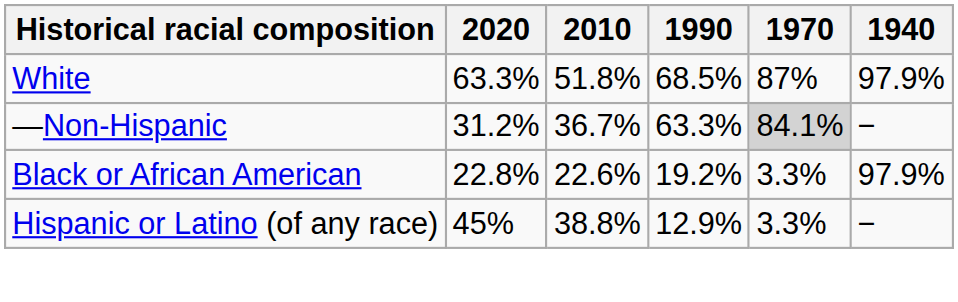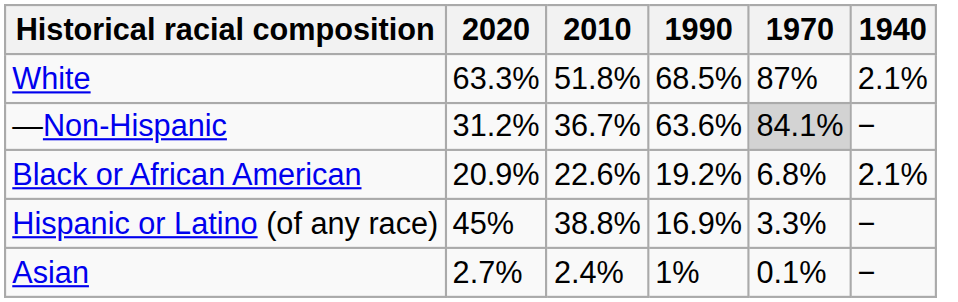White | 1940: 97.9% -> 2.1%
—Non-Hispanic | 1990: 63.3% -> 63.6%
Black or African American | 2020: 22.8% -> 20.9%
Black or African American | 1970: 3.3% -> 6.8%
Black or African American | 1940: 97.9% -> 2.1%
Hispanic or Latino (of any race) | 1990: 12.9% -> 16.9%
+ row: Asian | 2.7% | 2.4% | 1% | 0.1% | −
